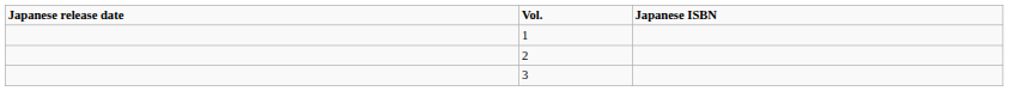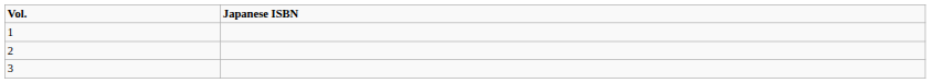- column: Japanese release date
